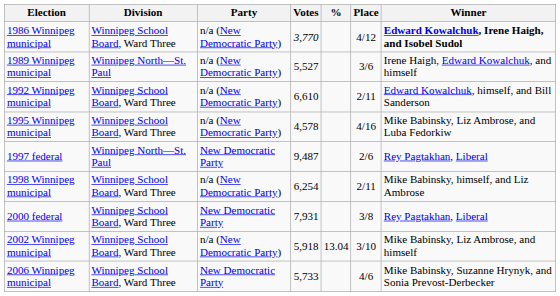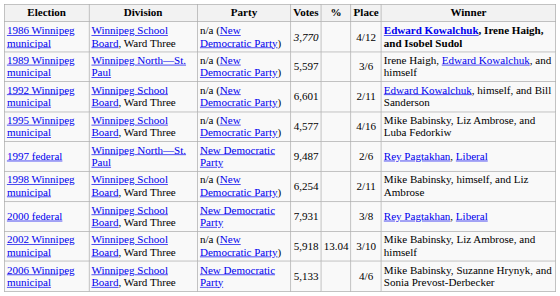1989 Winnipeg municipal | Votes: 5,527 -> 5,597
1992 Winnipeg municipal | Votes: 6,610 -> 6,601
1995 Winnipeg municipal | Votes: 4,578 -> 4,577
2006 Winnipeg municipal | Votes: 5,733 -> 5,133
